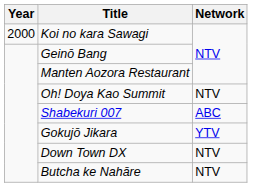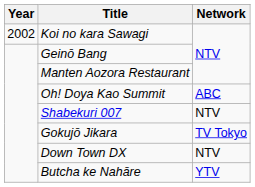Koi no kara Sawagi | Year: 2000 -> 2002
Oh! Doya Kao Summit | Network: NTV -> ABC
Shabekuri 007 | Network: ABC -> NTV
Gokujō Jikara | Network: YTV -> TV Tokyo
Butcha ke Nahāre | Network: NTV -> YTV
